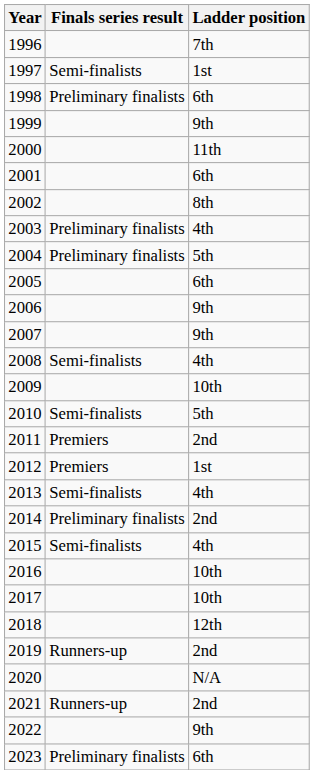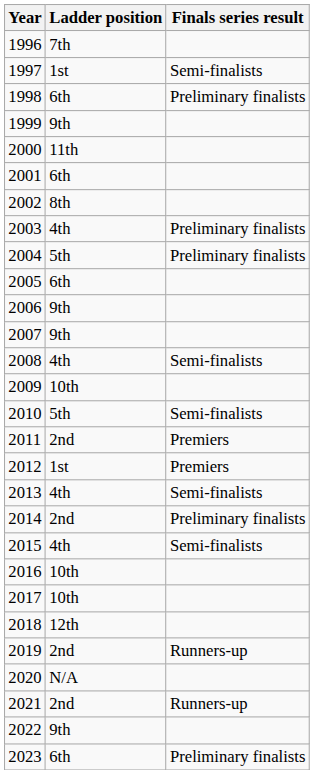columns swapped: Ladder position <-> Finals series result
